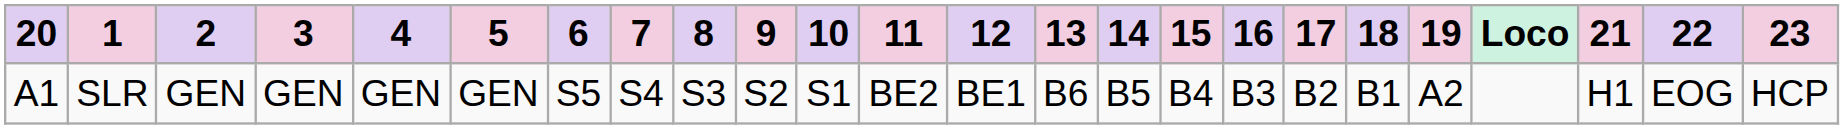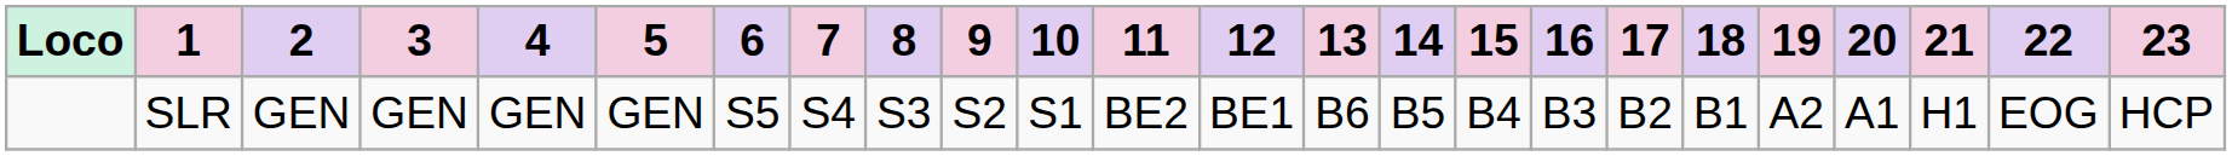columns swapped: Loco <-> 20
